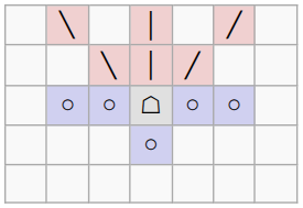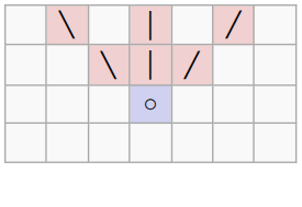- row: ○ | ○ | ☖ | ○ | ○
